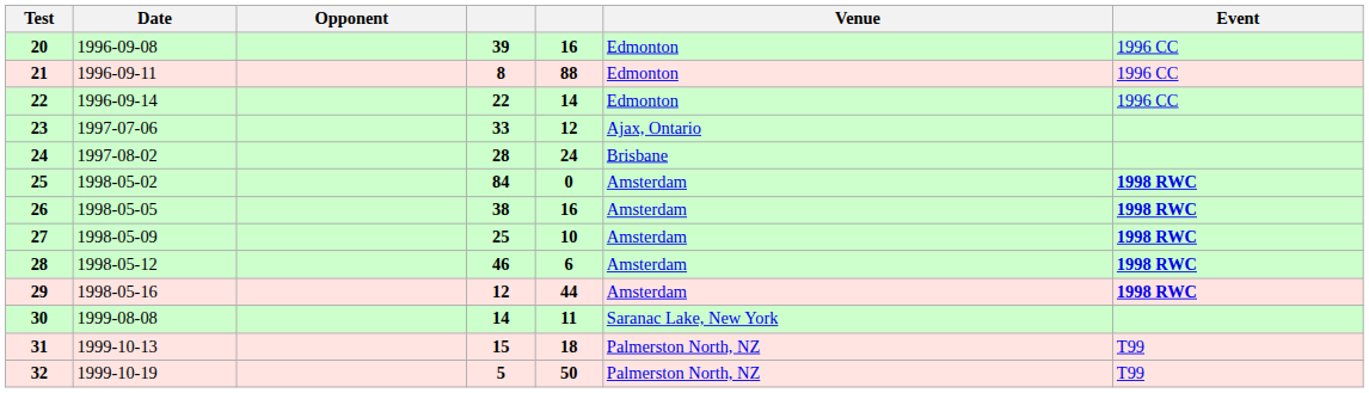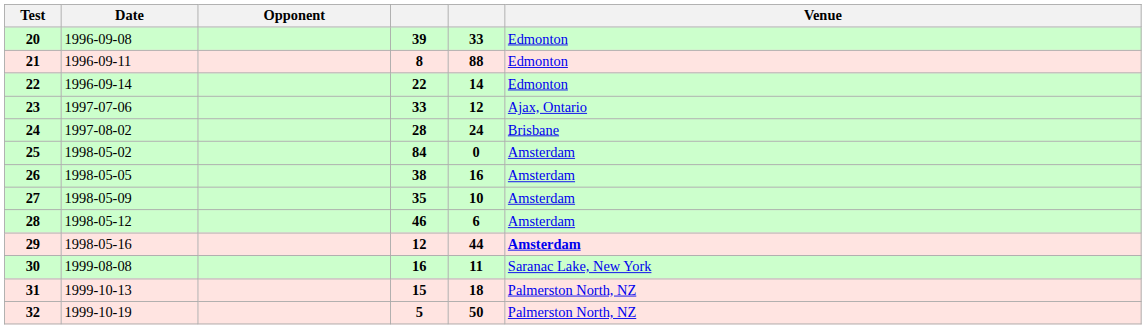- column: Event | 1996 CC | 1996 CC | 1996 CC | 1998 RWC | 1998 RWC | 1998 RWC | 1998 RWC | 1998 RWC | T99 | T99
20 | column 5: 16 -> 33
27 | column 4: 25 -> 35
29 | Venue: normal -> bold
30 | column 4: 14 -> 16
